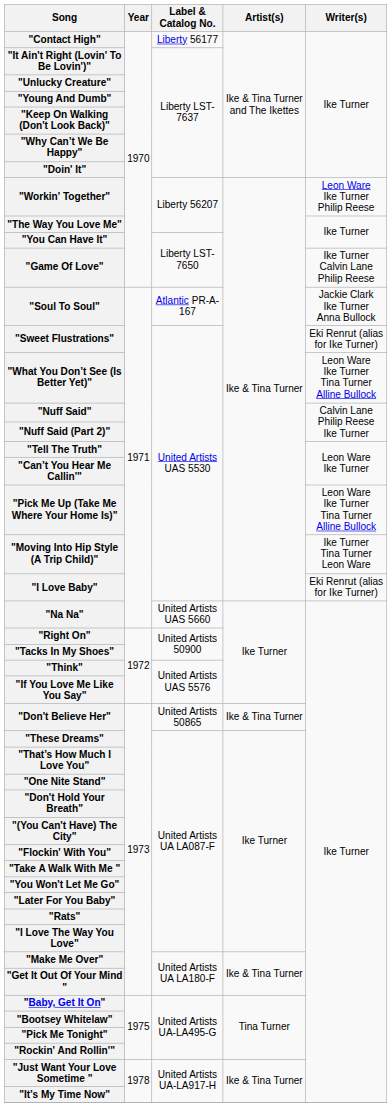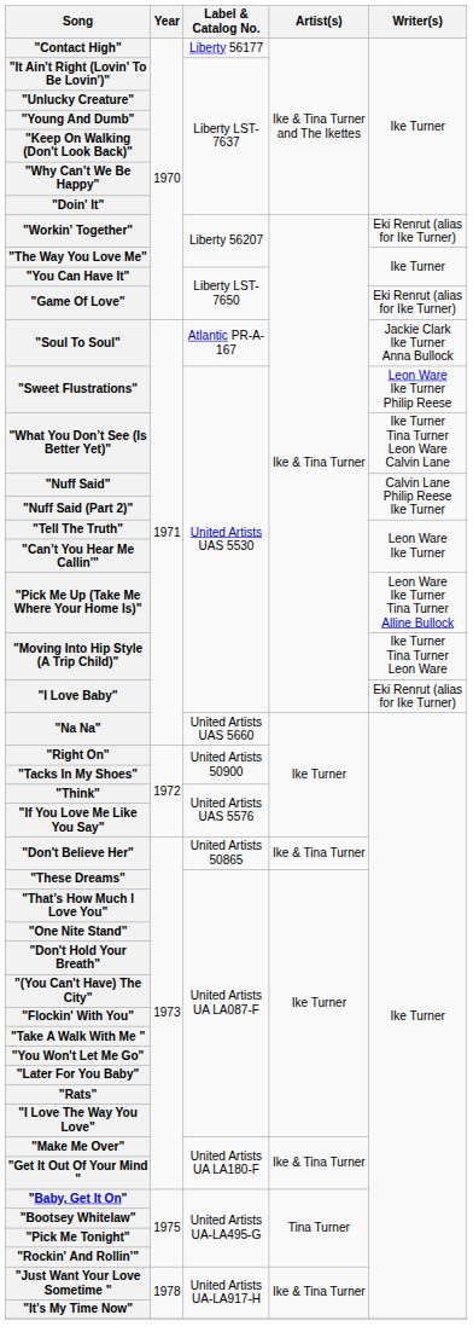"Workin' Together" | Writer(s): Leon Ware Ike Turner Philip Reese -> Eki Renrut (alias for Ike Turner)
"Game Of Love" | Writer(s): Ike Turner Calvin Lane Philip Reese -> Eki Renrut (alias for Ike Turner)
"Sweet Flustrations" | Writer(s): Eki Renrut (alias for Ike Turner) -> Leon Ware Ike Turner Philip Reese
"What You Don’t See (Is Better Yet)" | Writer(s): Leon Ware Ike Turner Tina Turner Alline Bullock -> Ike Turner Tina Turner Leon Ware Calvin Lane
